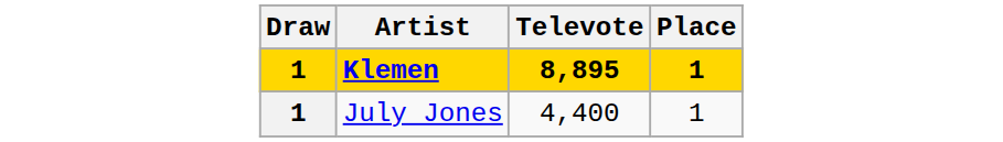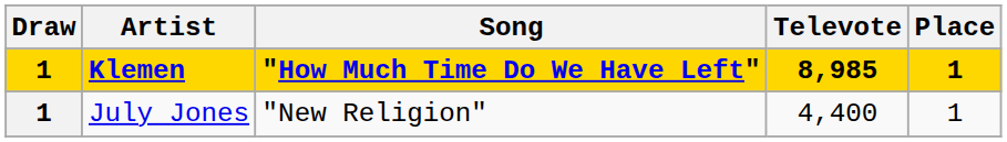+ column: Song | "How Much Time Do We Have Left" | "New Religion"
Klemen | Televote: 8,895 -> 8,985
